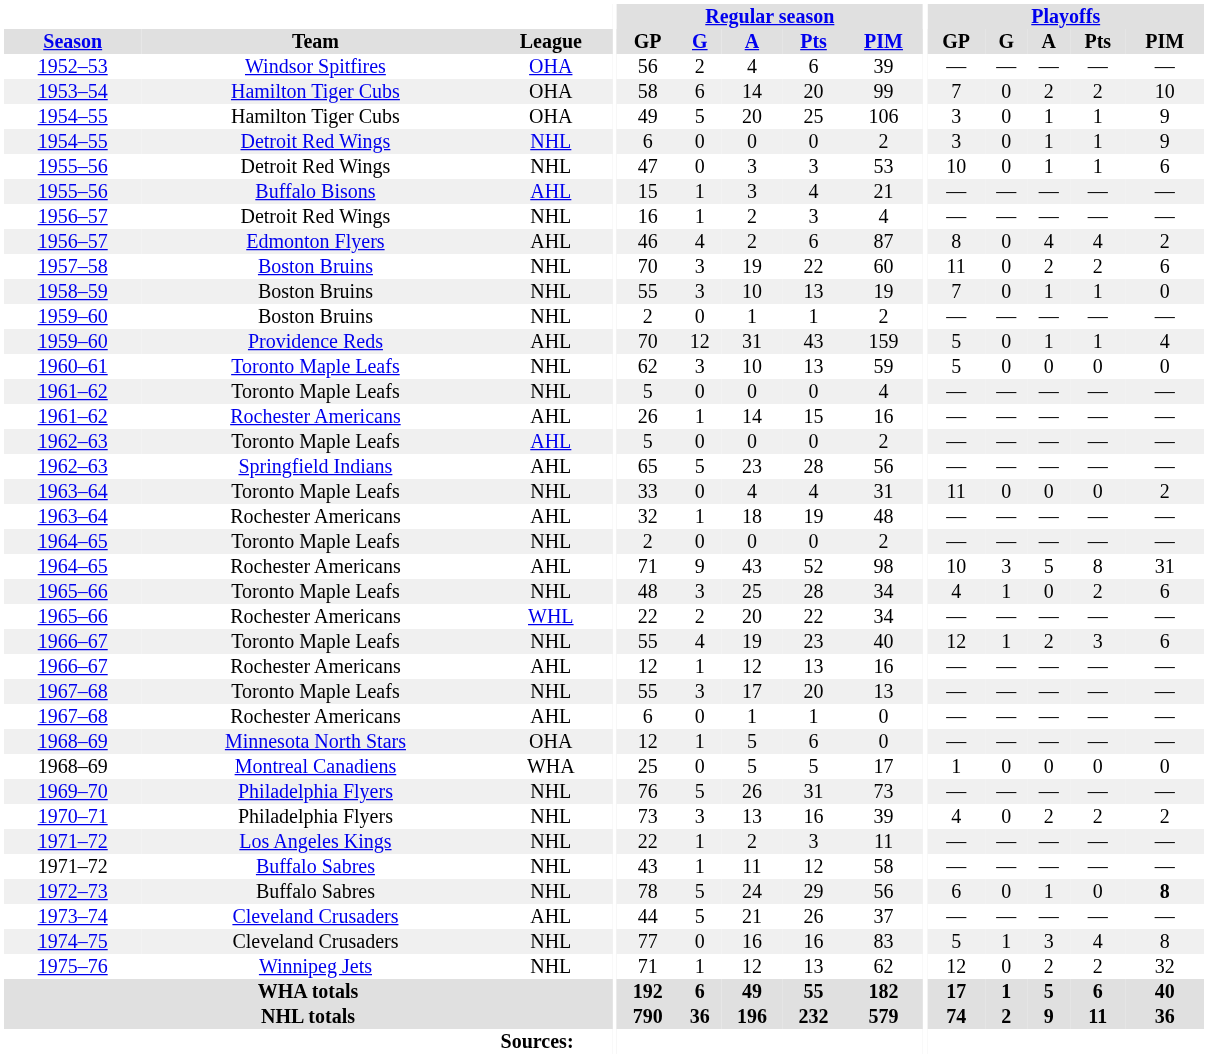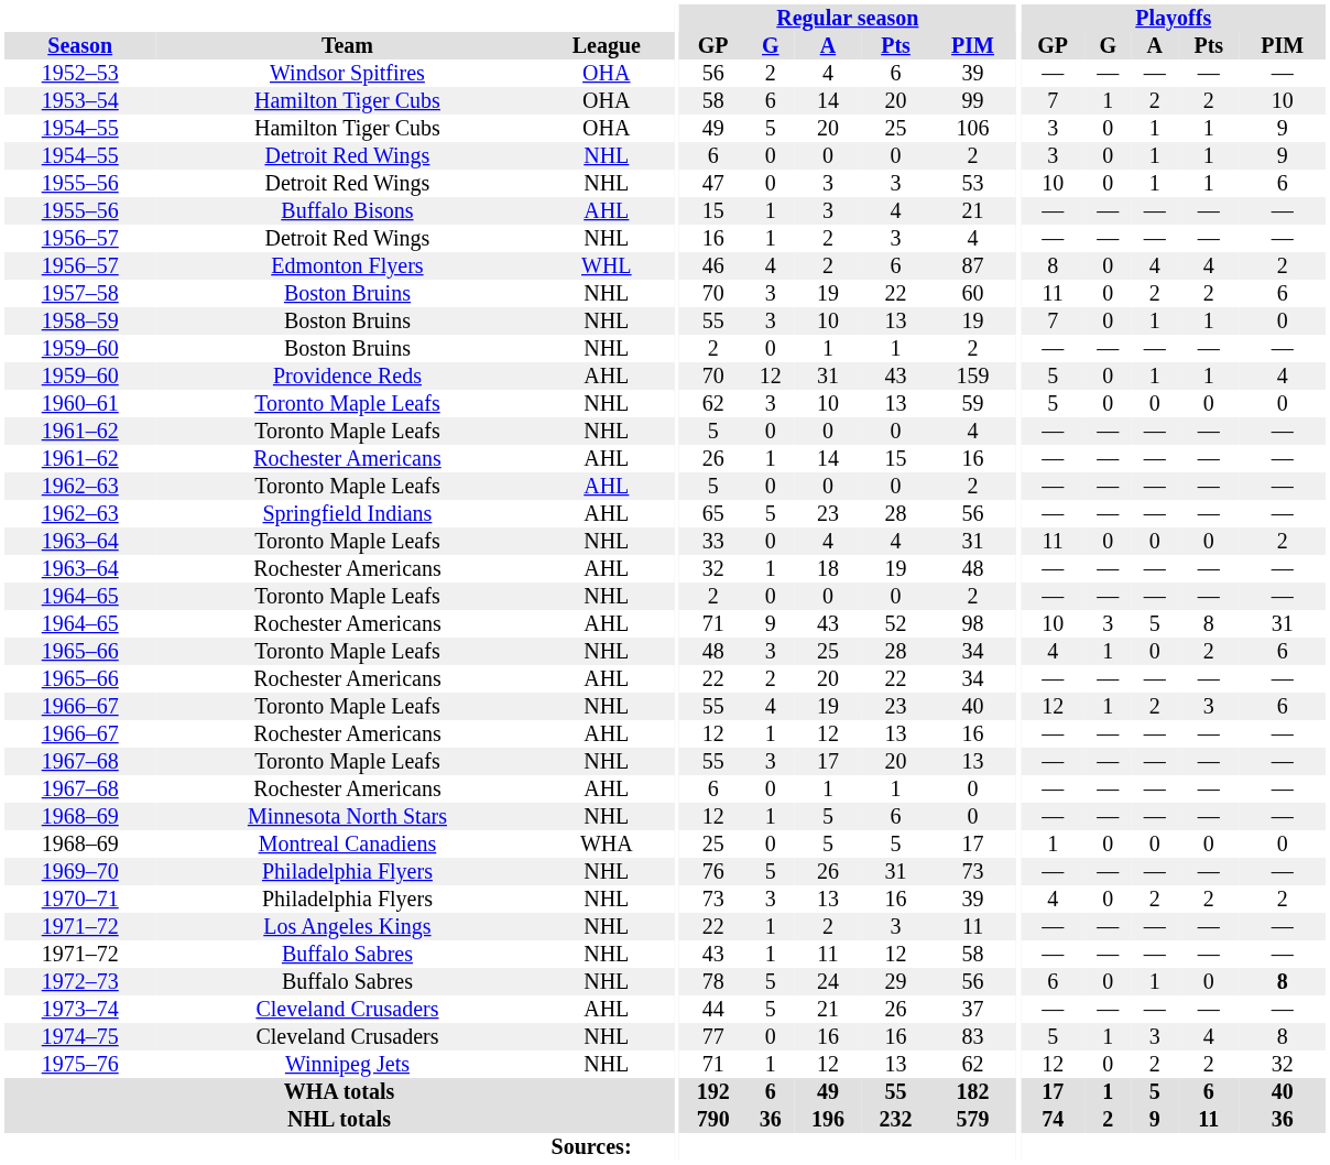1953–54 | Playoffs / G: 0 -> 1
1956–57 / Edmonton Flyers | League: AHL -> WHL
1965–66 / Rochester Americans | League: WHL -> AHL
1968–69 / Minnesota North Stars | League: OHA -> NHL
